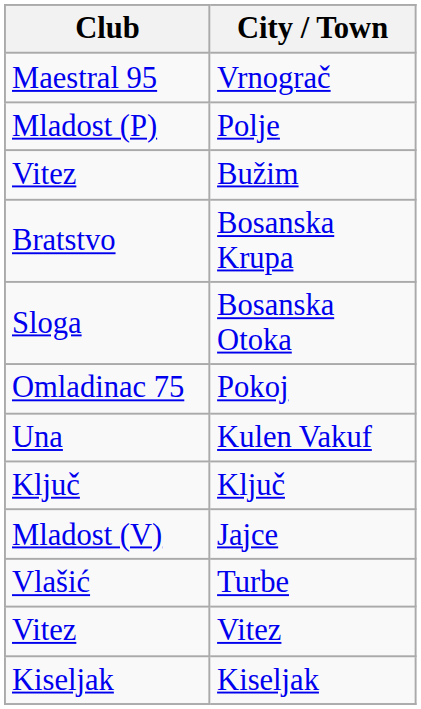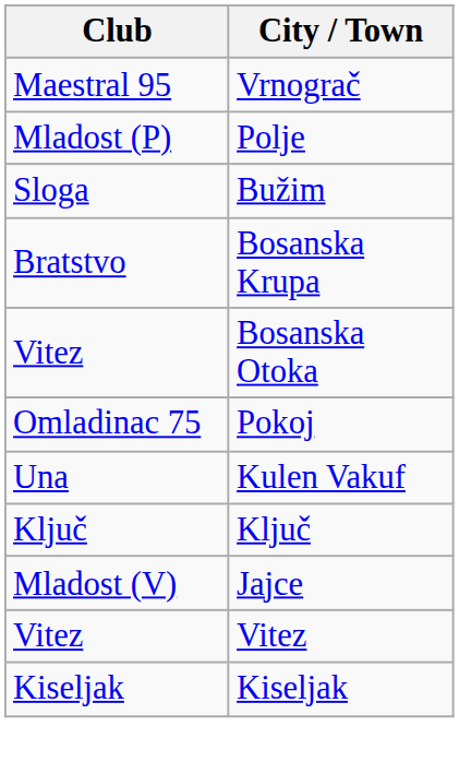Bužim | Club: Vitez -> Sloga
Bosanska Otoka | Club: Sloga -> Vitez
- row: Vlašić | Turbe
